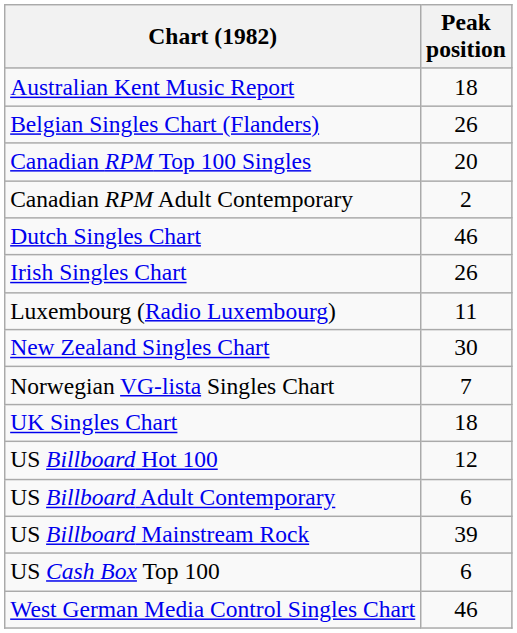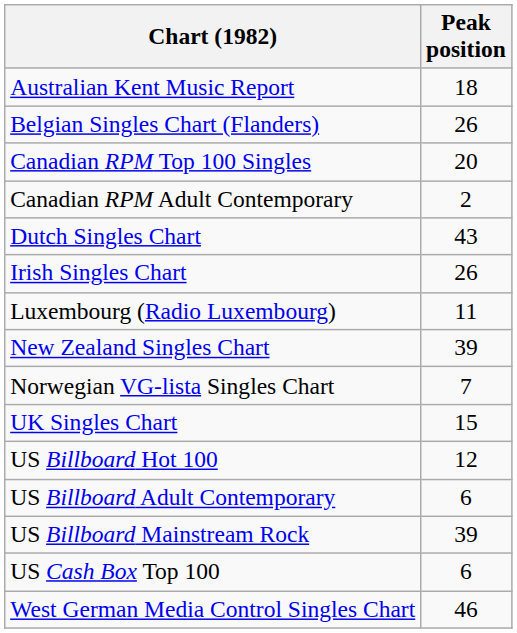Dutch Singles Chart | Peak position: 46 -> 43
New Zealand Singles Chart | Peak position: 30 -> 39
UK Singles Chart | Peak position: 18 -> 15
